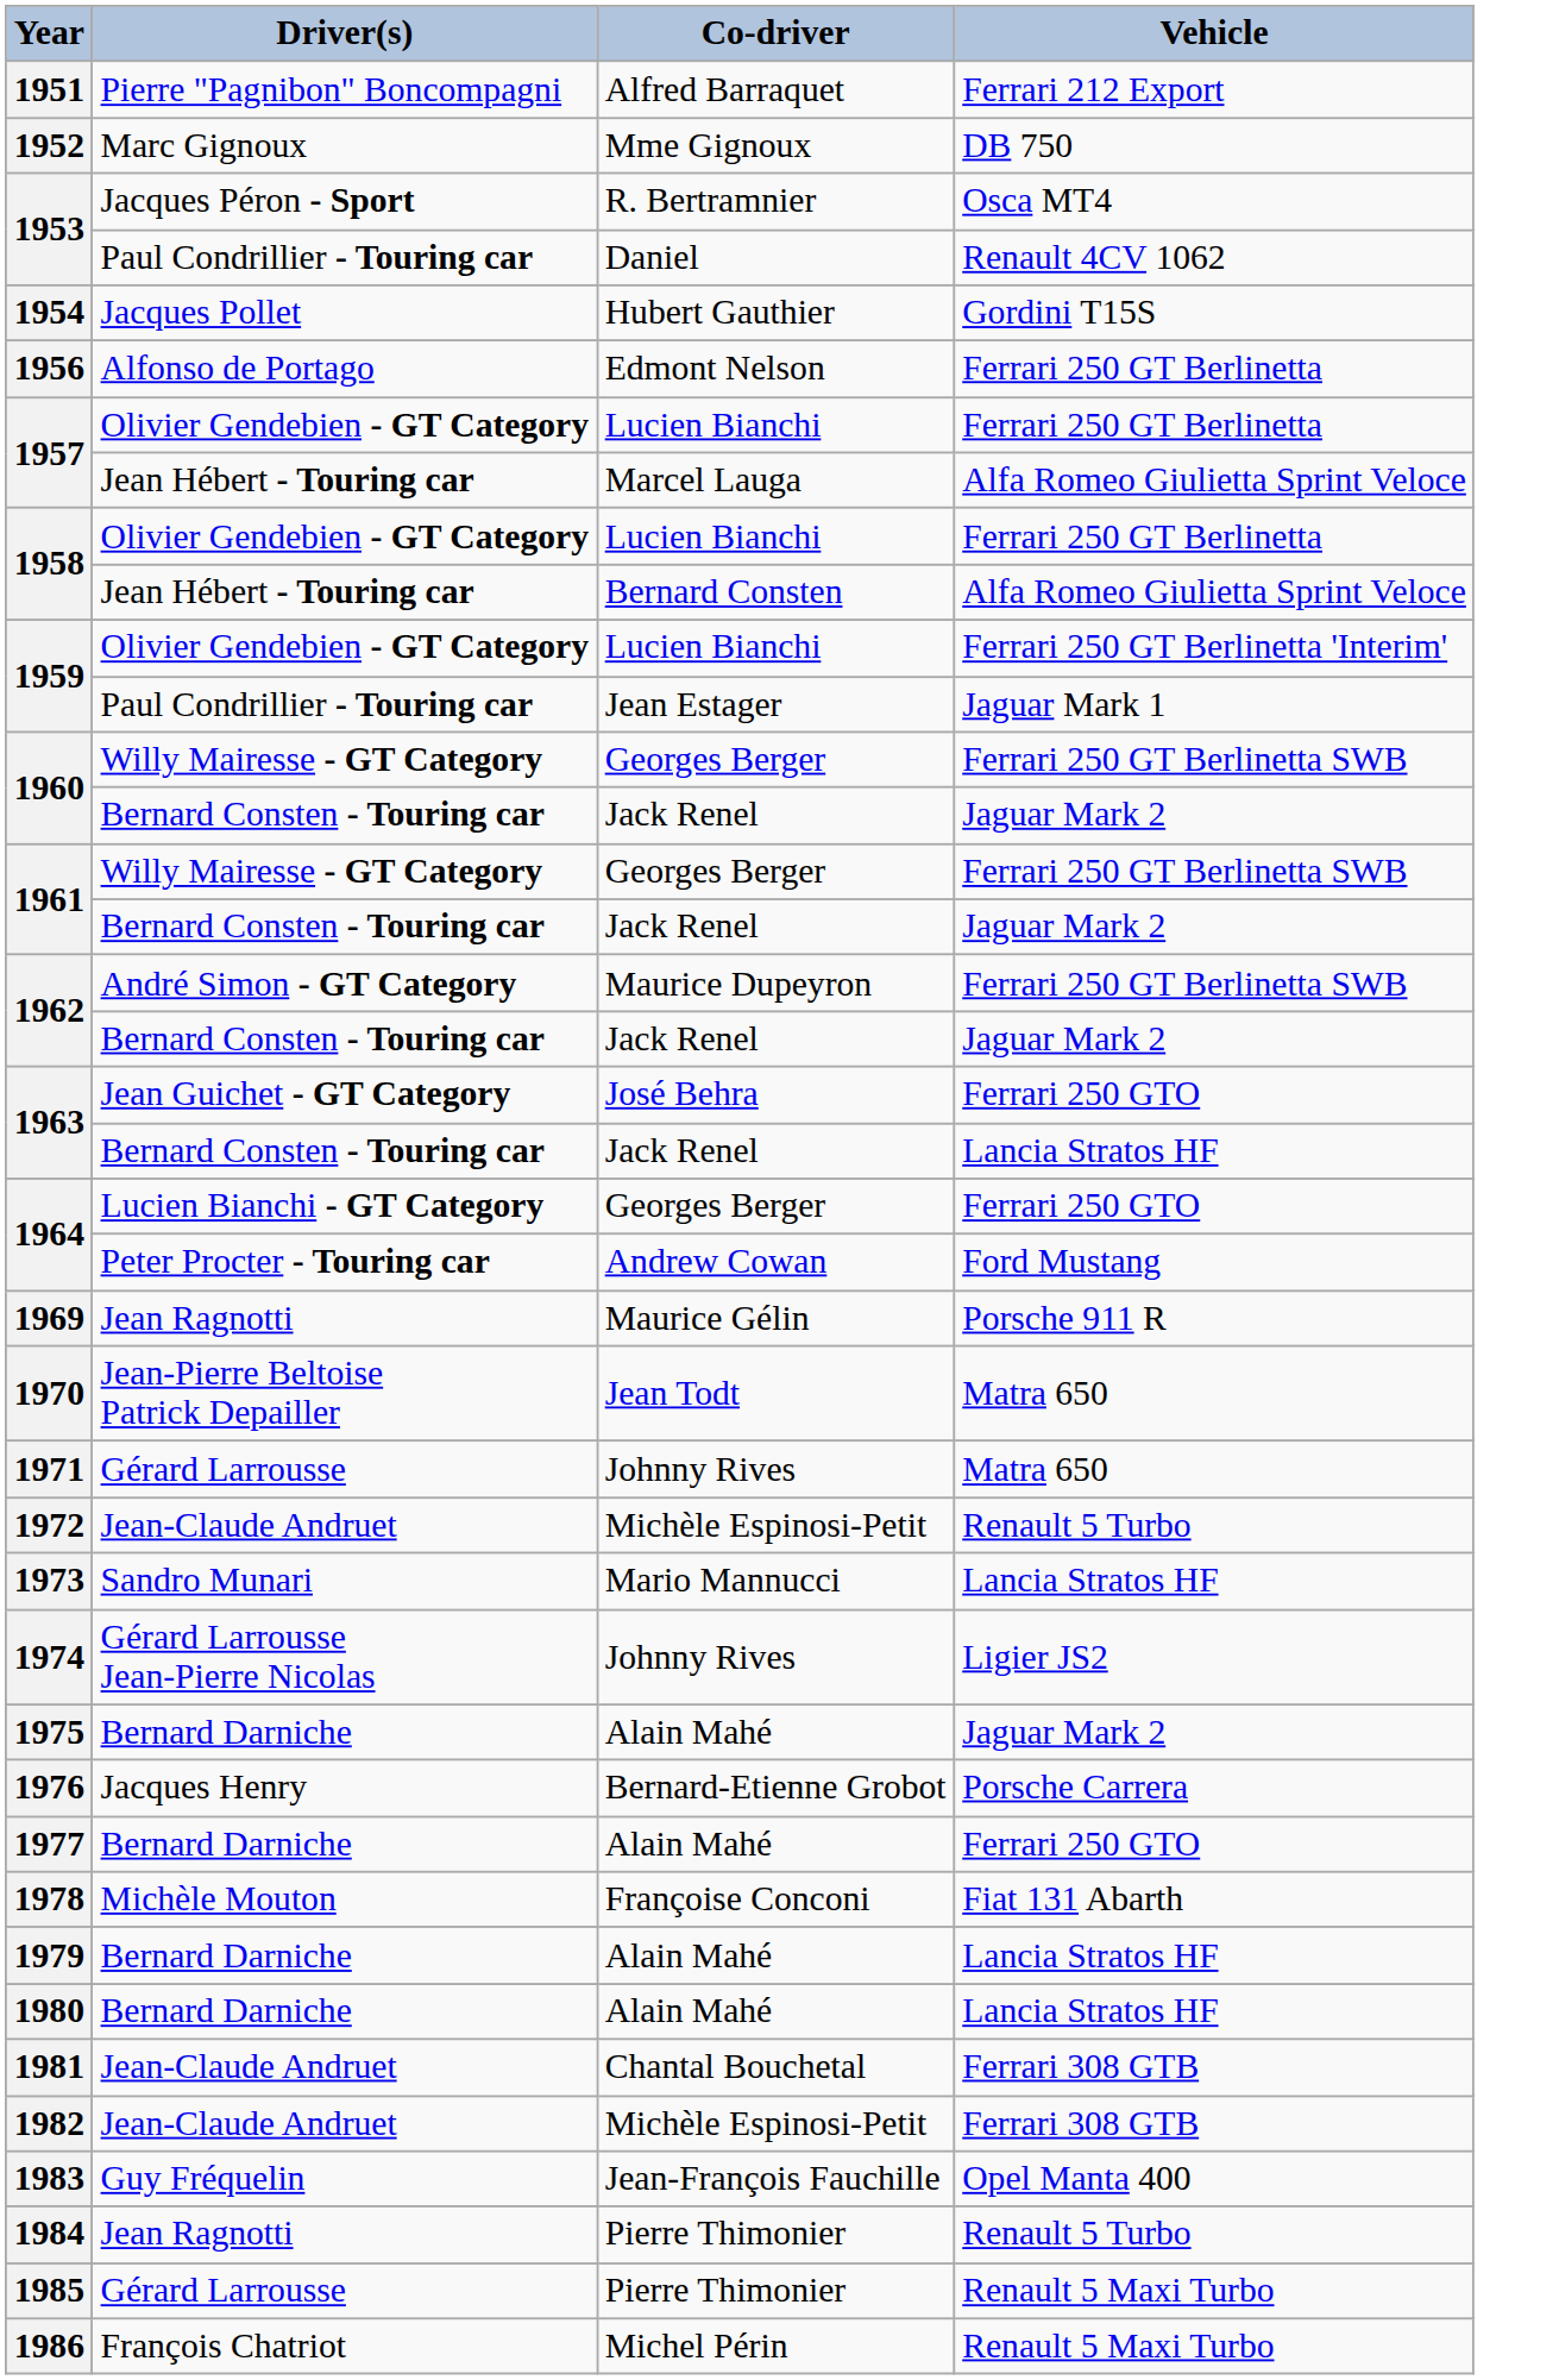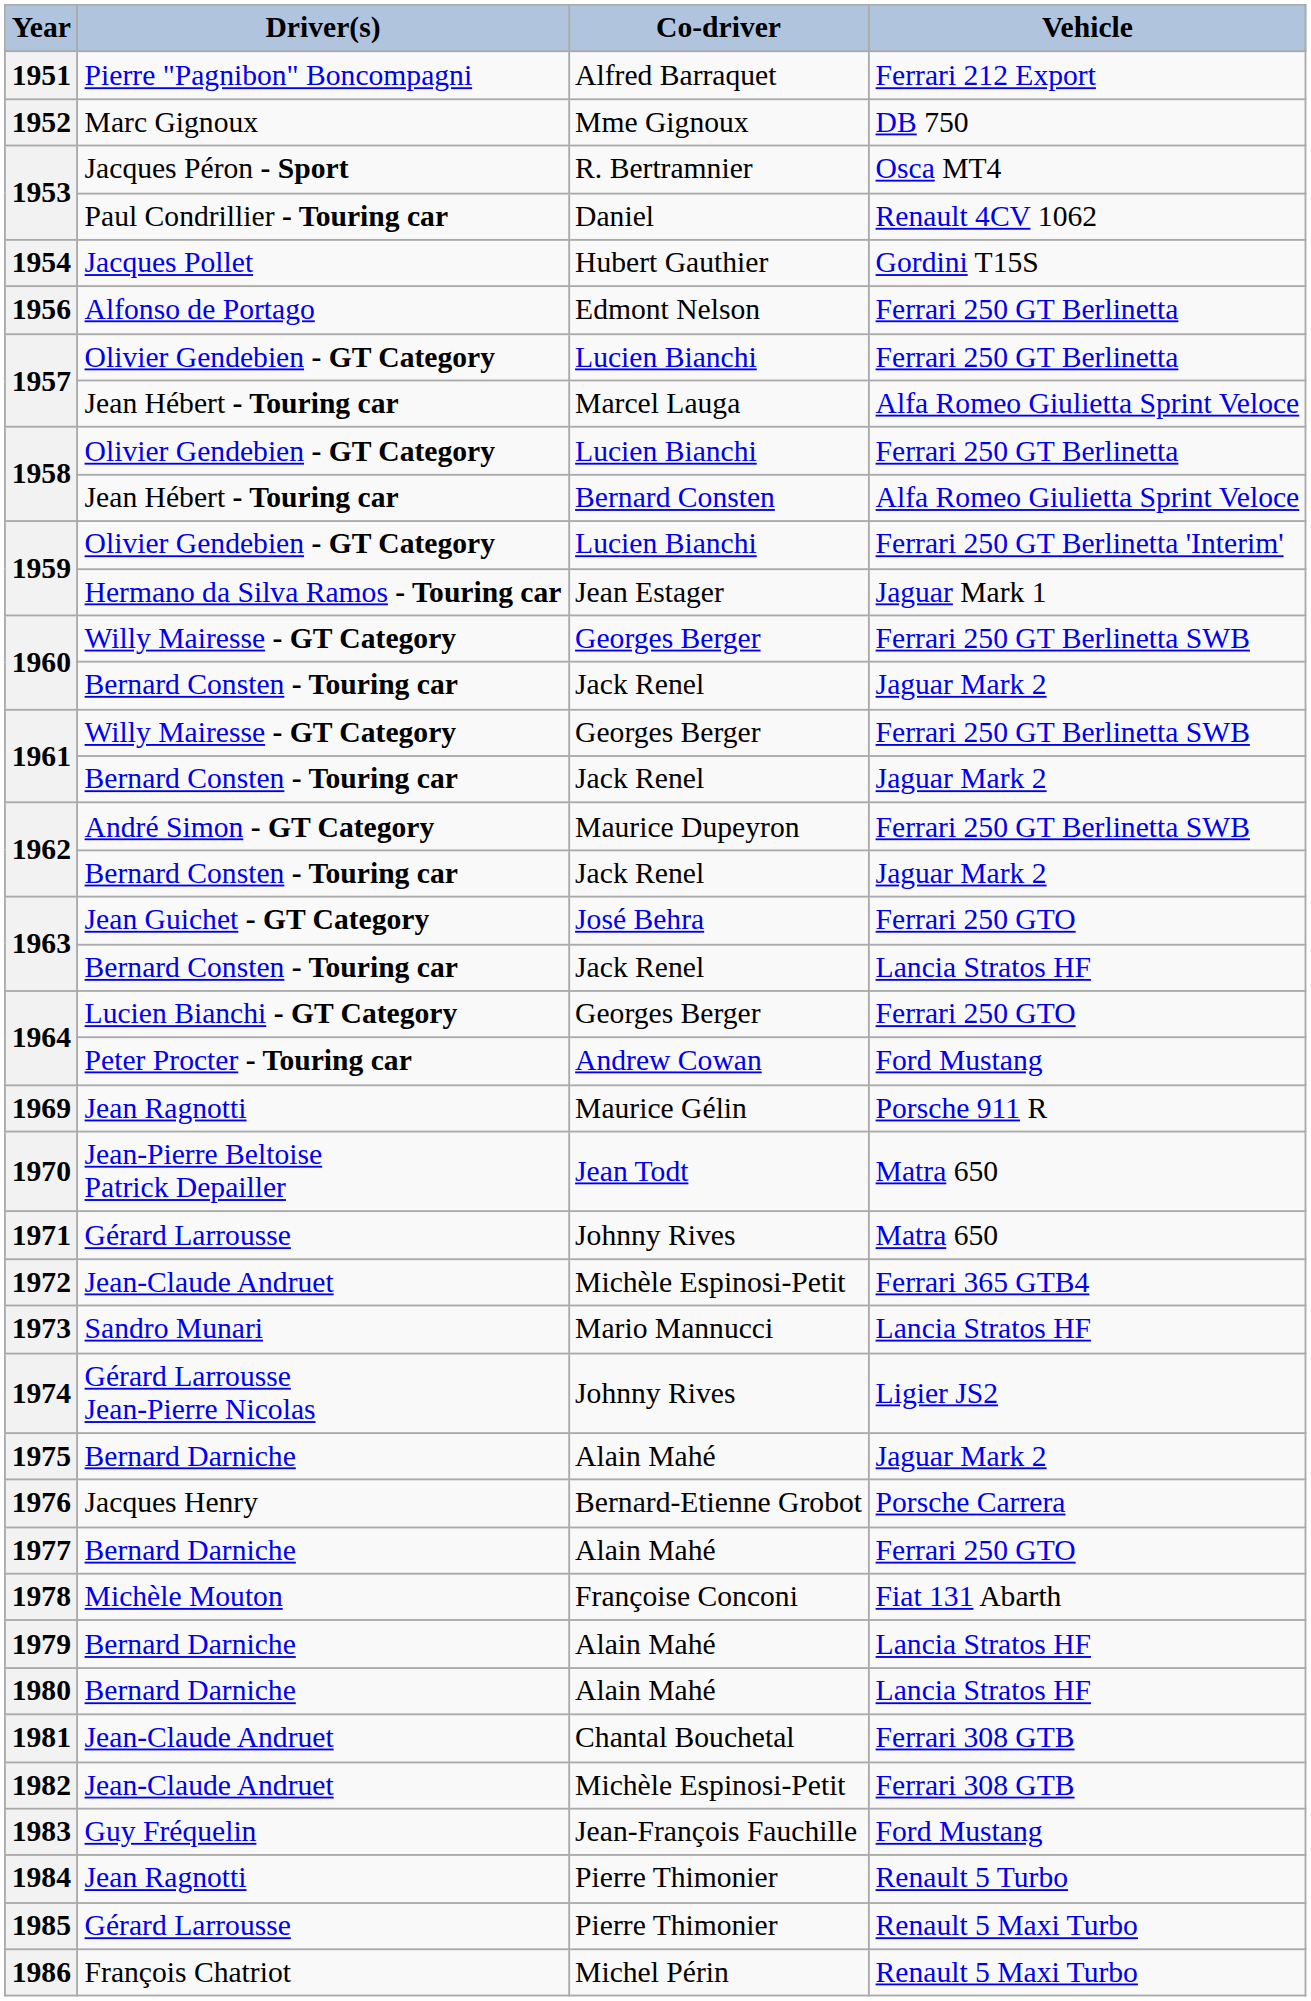1959 / Jean Estager | Driver(s): Paul Condrillier - Touring car -> Hermano da Silva Ramos - Touring car
1972 | Vehicle: Renault 5 Turbo -> Ferrari 365 GTB4
1983 | Vehicle: Opel Manta 400 -> Ford Mustang
